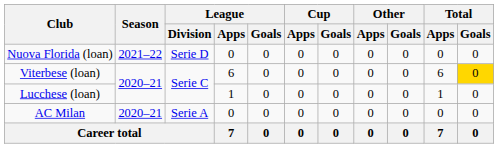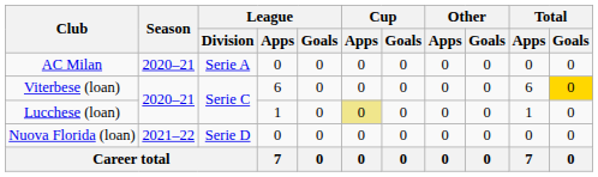rows swapped: AC Milan <-> Nuova Florida (loan)
Lucchese (loan) | Cup / Apps: no background -> khaki background
